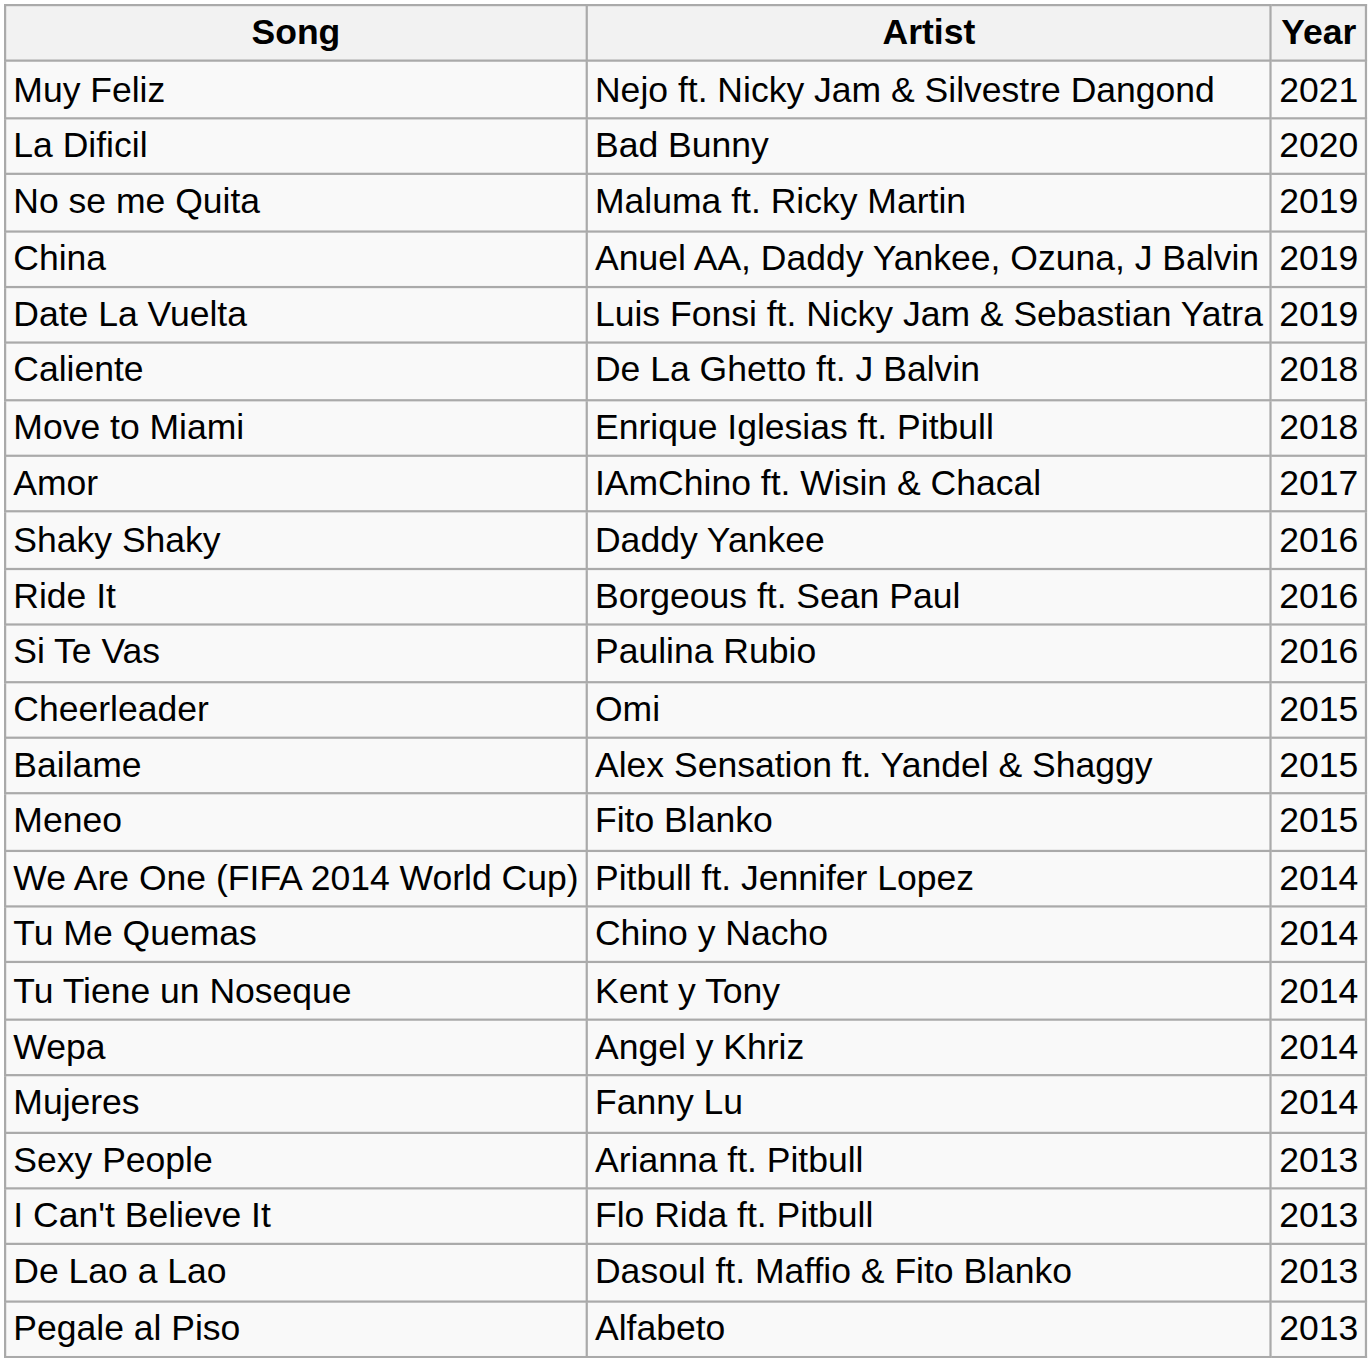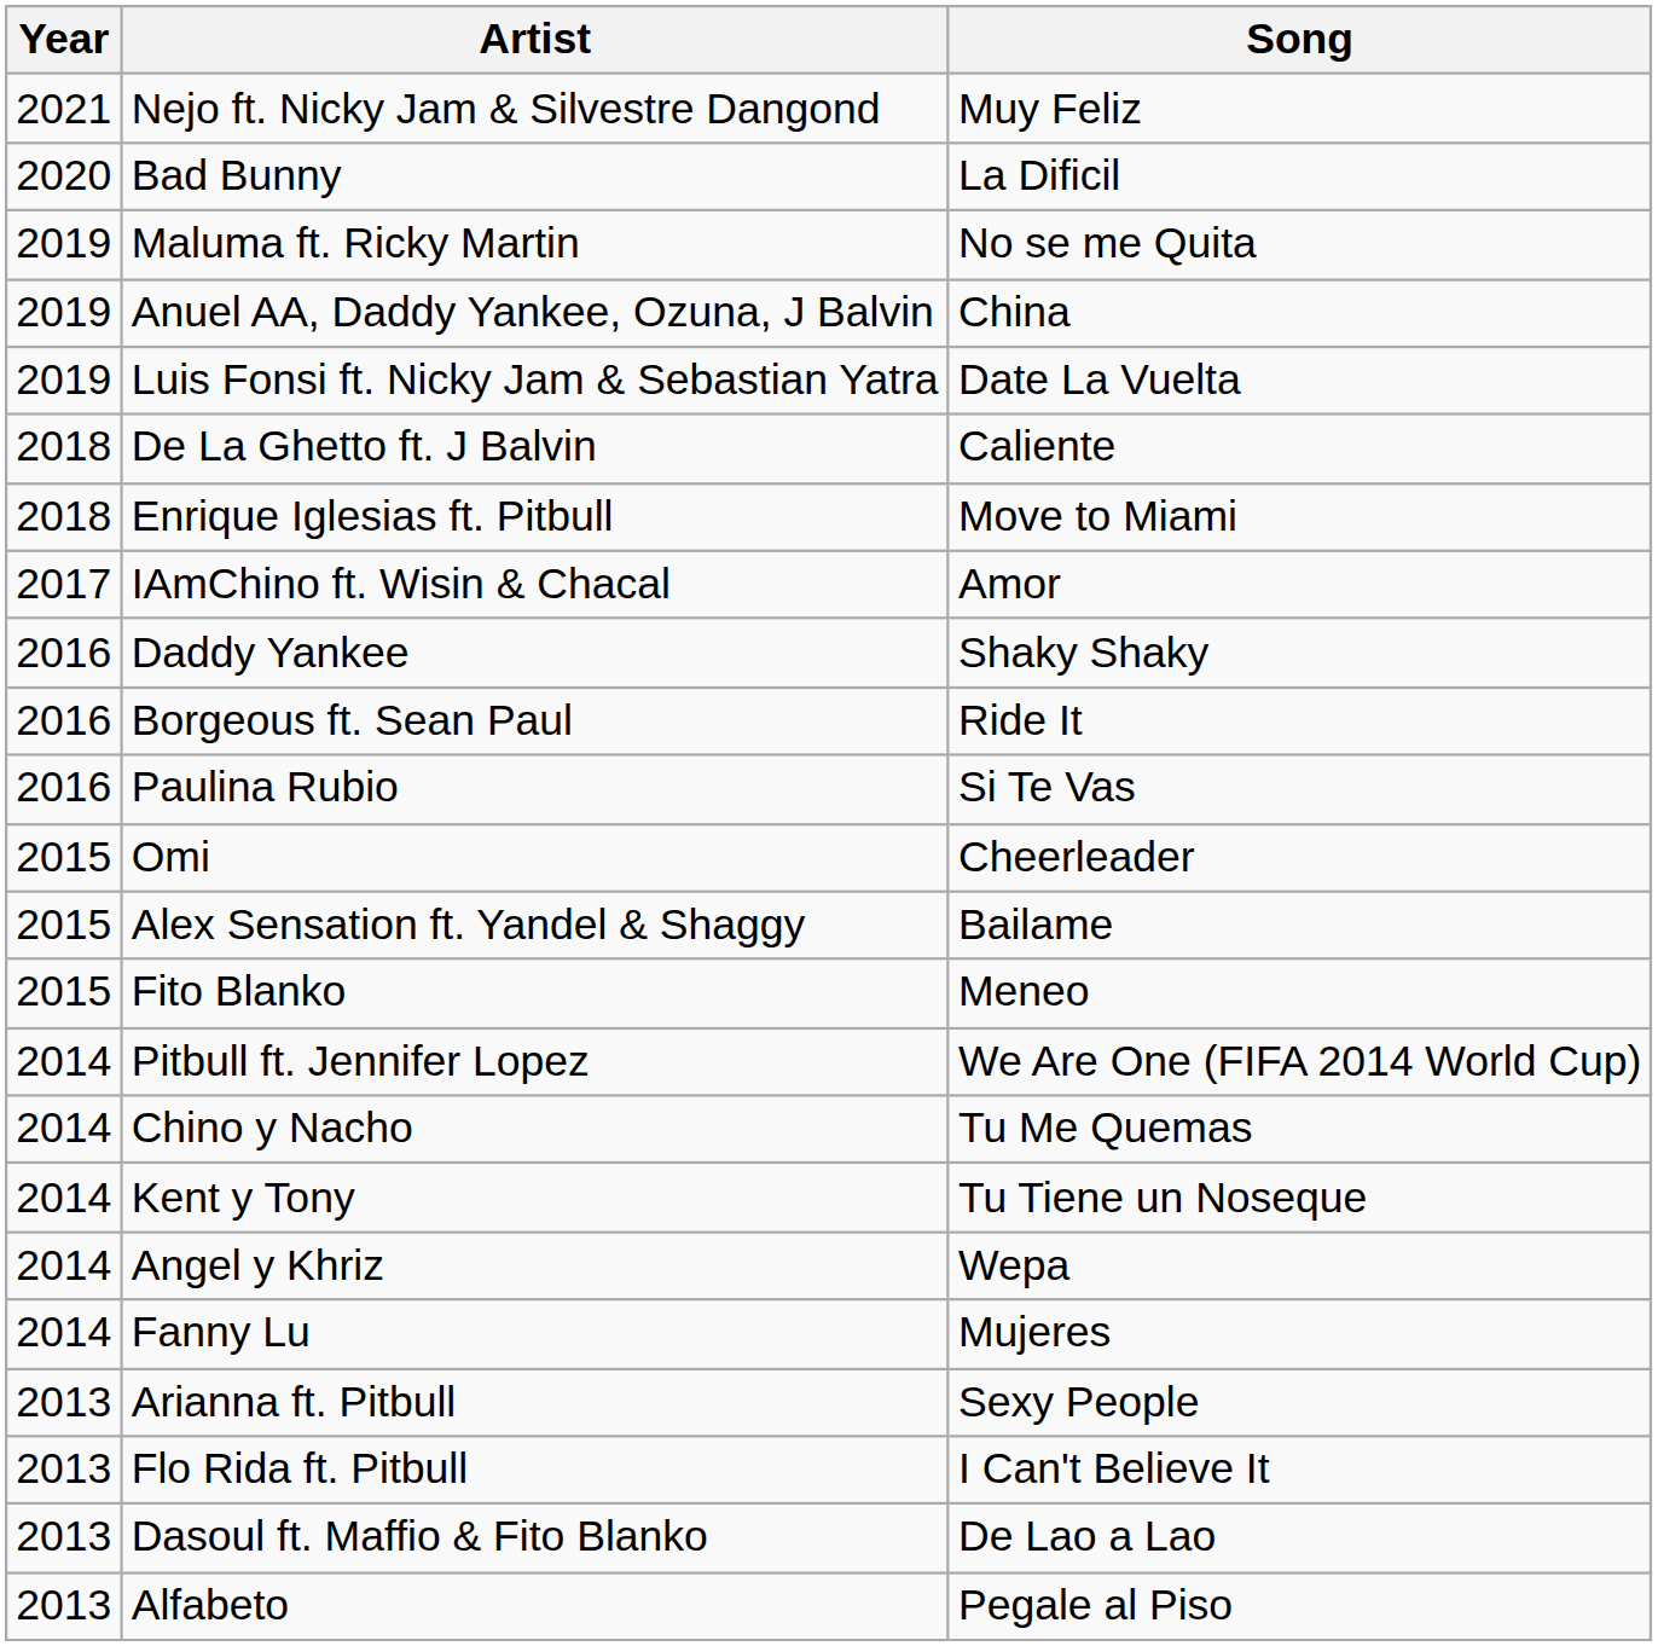columns swapped: Year <-> Song
